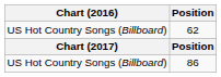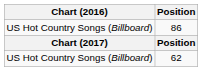rows swapped: 62 <-> 86
